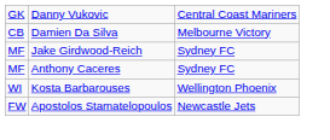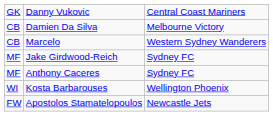+ row: CB | Marcelo | Western Sydney Wanderers
